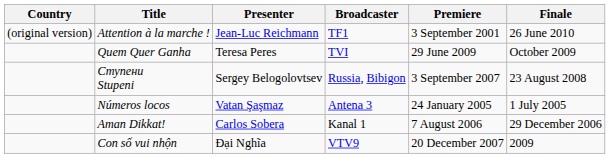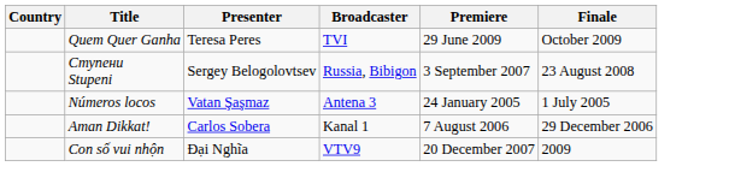- row: (original version) | Attention à la marche ! | Jean-Luc Reichmann | TF1 | 3 September 2001 | 26 June 2010
